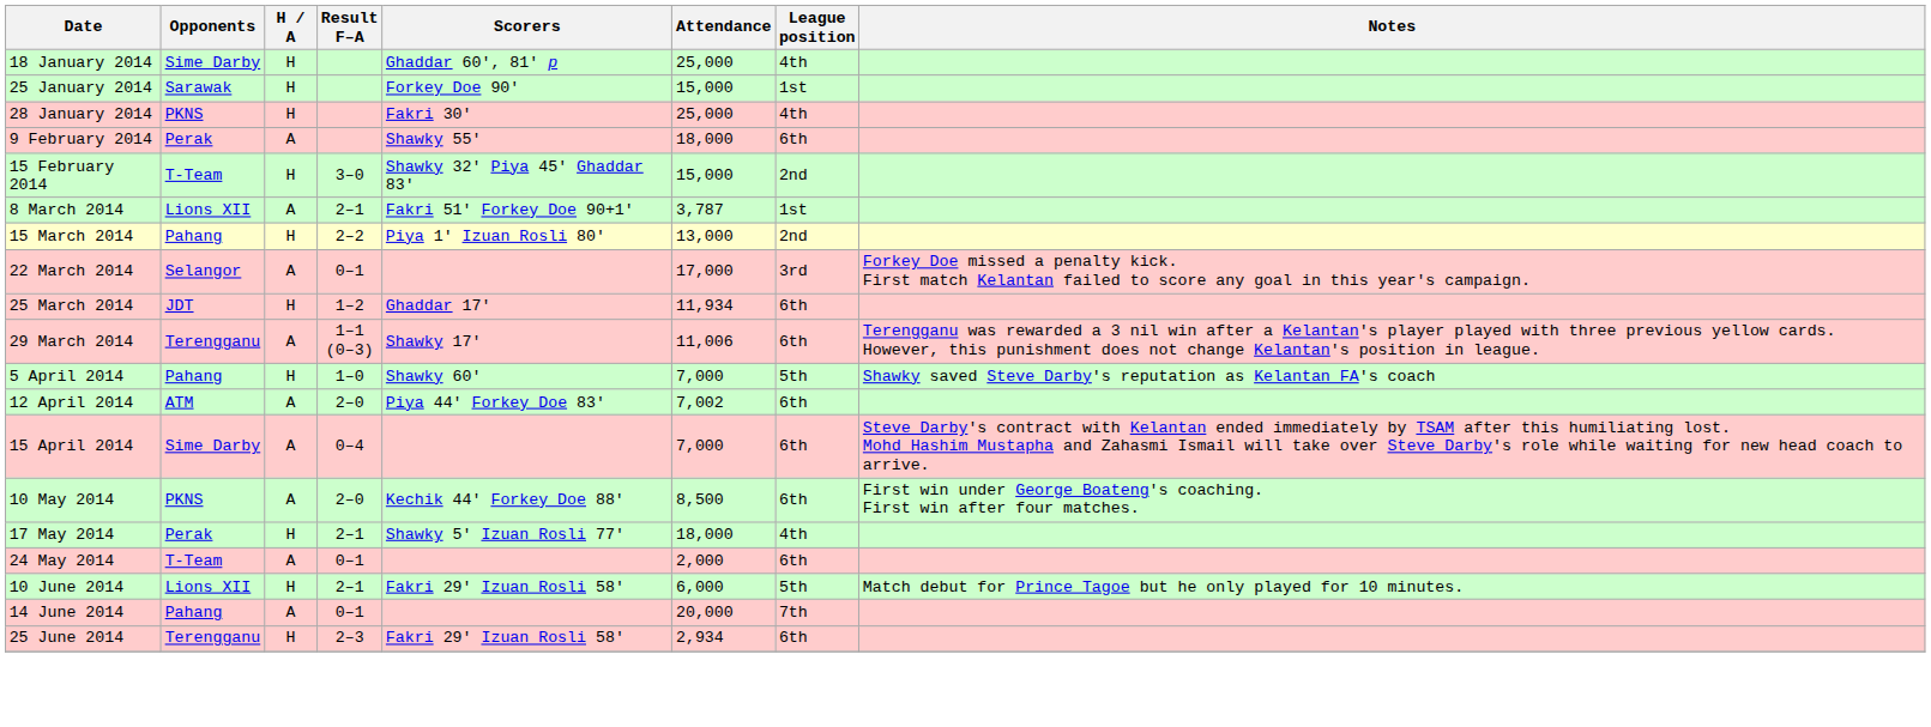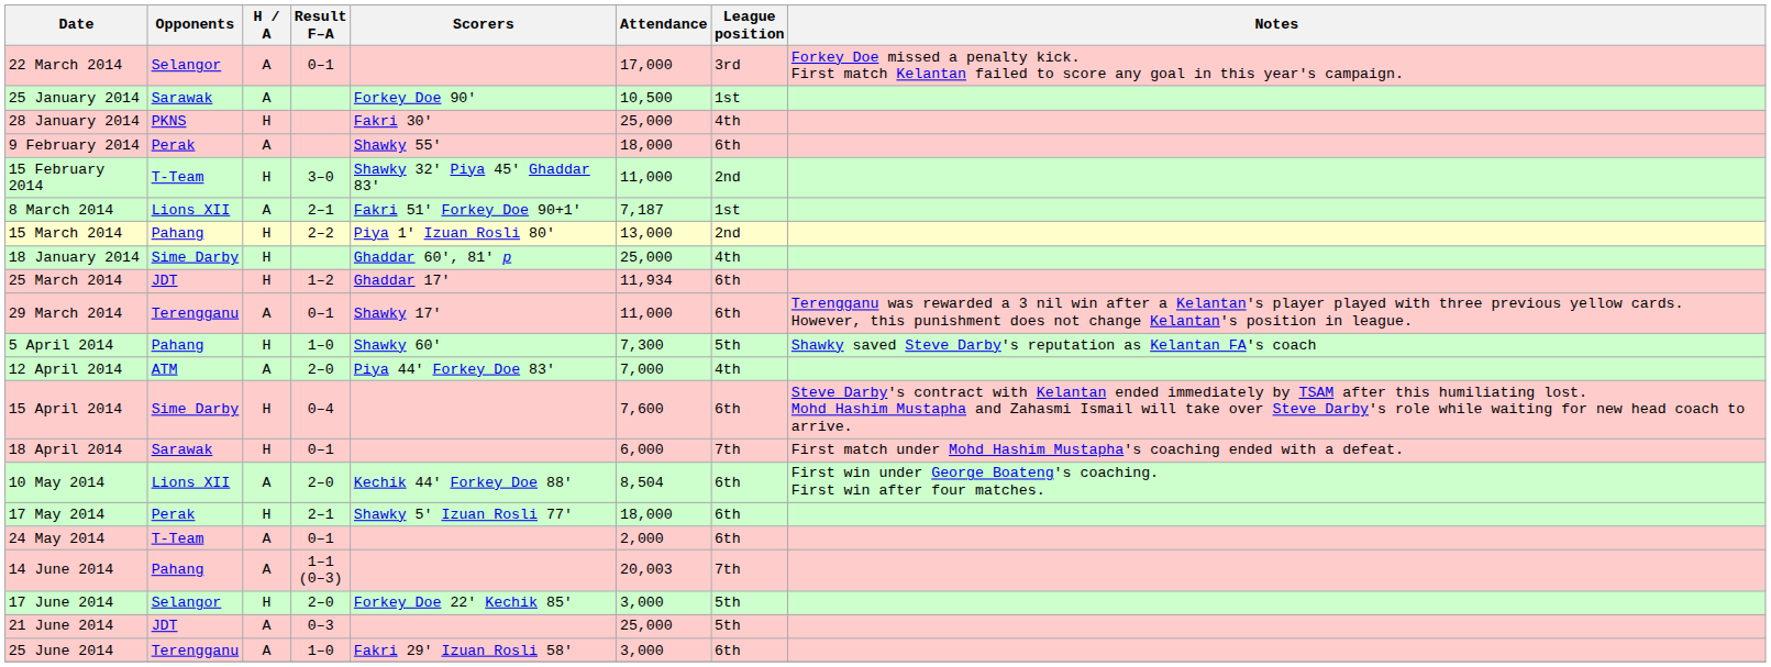rows swapped: 18 January 2014 <-> 22 March 2014
25 January 2014 | H / A: H -> A
25 January 2014 | Attendance: 15,000 -> 10,500
15 February 2014 | Attendance: 15,000 -> 11,000
8 March 2014 | Attendance: 3,787 -> 7,187
29 March 2014 | Result F–A: 1–1 (0–3) -> 0–1
29 March 2014 | Attendance: 11,006 -> 11,000
5 April 2014 | Attendance: 7,000 -> 7,300
12 April 2014 | Attendance: 7,002 -> 7,000
12 April 2014 | League position: 6th -> 4th
15 April 2014 | H / A: A -> H
15 April 2014 | Attendance: 7,000 -> 7,600
+ row: 18 April 2014 | Sarawak | H | 0–1 | 6,000 | 7th | First match under Mohd Hashim Mustapha's coaching ended with a defeat.
10 May 2014 | Opponents: PKNS -> Lions XII
10 May 2014 | Attendance: 8,500 -> 8,504
17 May 2014 | League position: 4th -> 6th
- row: 10 June 2014 | Lions XII | H | 2–1 | Fakri 29' Izuan Rosli 58' | 6,000 | 5th | Match debut for Prince Tagoe but he only played for 10 minutes.
14 June 2014 | Result F–A: 0–1 -> 1–1 (0–3)
14 June 2014 | Attendance: 20,000 -> 20,003
+ row: 17 June 2014 | Selangor | H | 2–0 | Forkey Doe 22' Kechik 85' | 3,000 | 5th
+ row: 21 June 2014 | JDT | A | 0–3 | 25,000 | 5th
25 June 2014 | H / A: H -> A
25 June 2014 | Result F–A: 2–3 -> 1–0
25 June 2014 | Attendance: 2,934 -> 3,000
